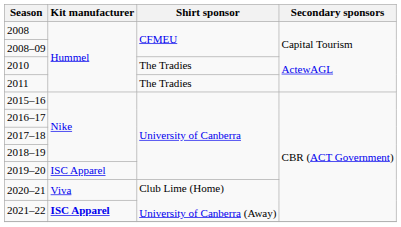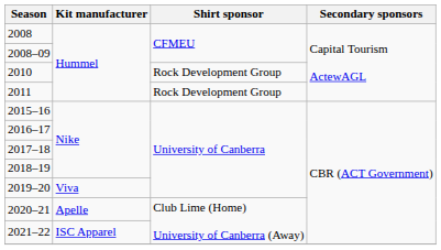2010 | Shirt sponsor: The Tradies -> Rock Development Group
2011 | Shirt sponsor: The Tradies -> Rock Development Group
2019–20 | Kit manufacturer: ISC Apparel -> Viva
2020–21 | Kit manufacturer: Viva -> Apelle
2021–22 | Kit manufacturer: bold -> normal
